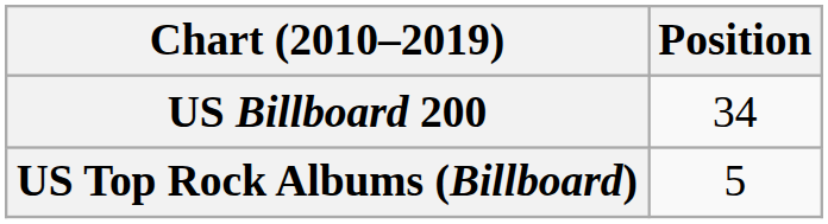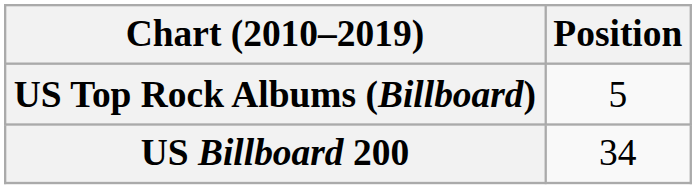rows swapped: US Billboard 200 <-> US Top Rock Albums (Billboard)
